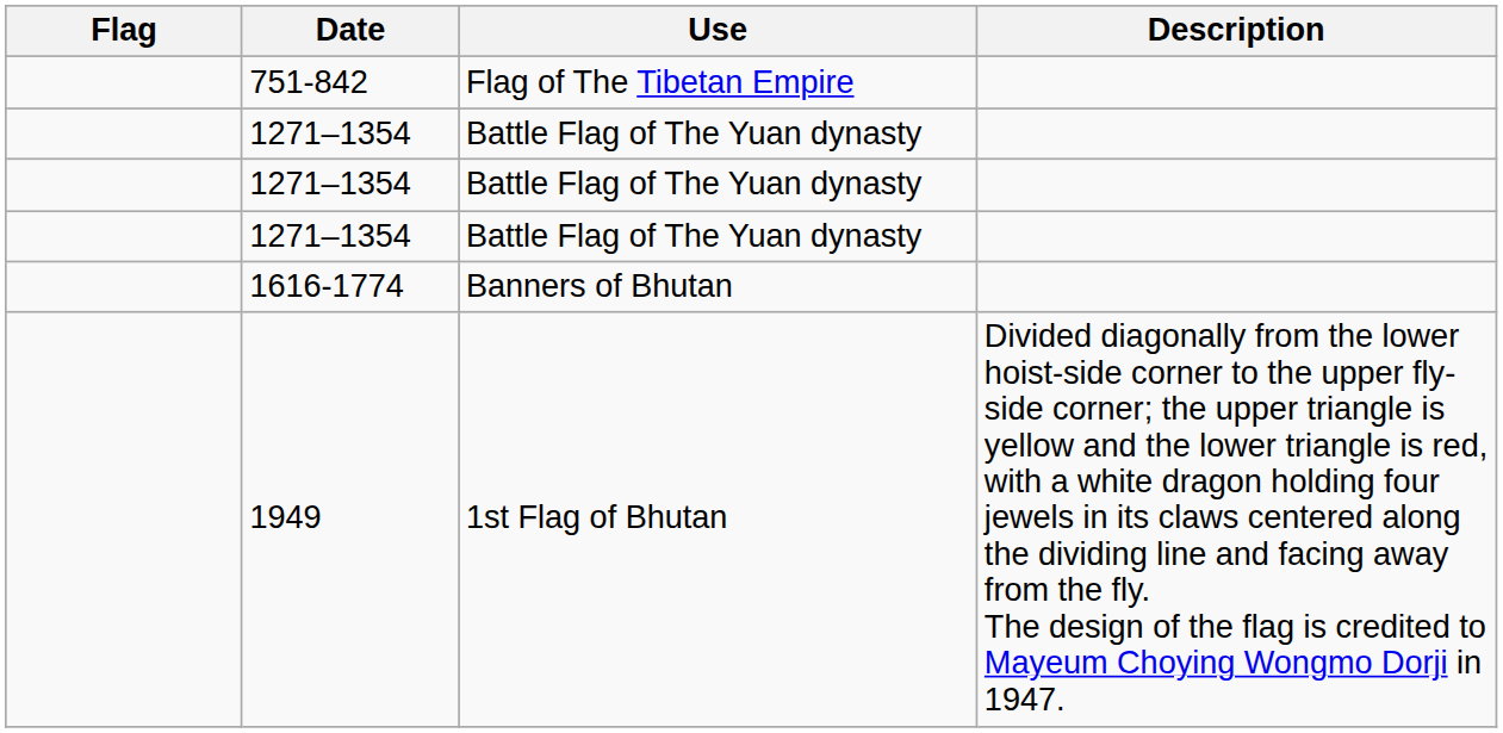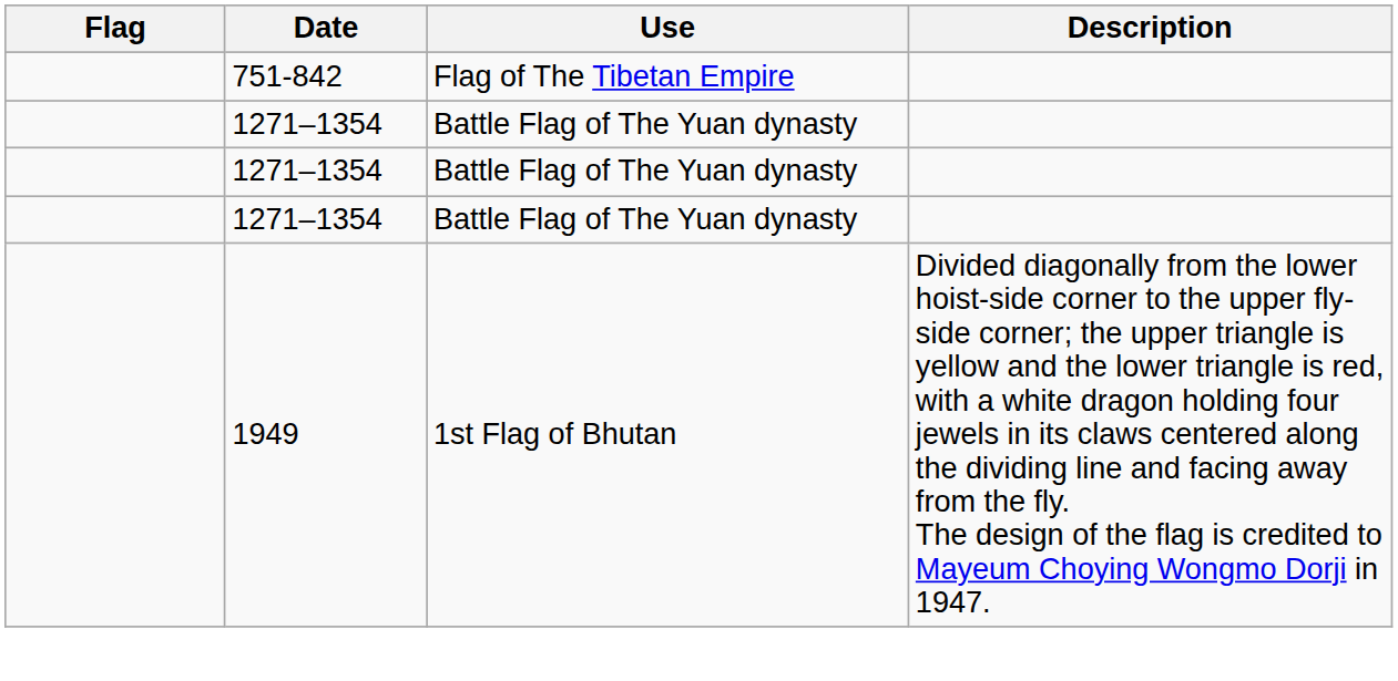- row: 1616-1774 | Banners of Bhutan
